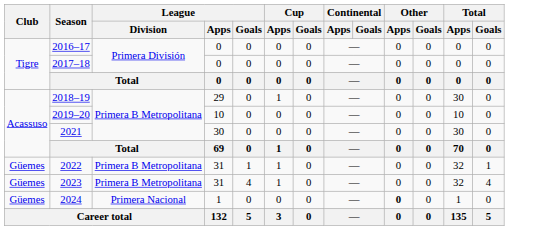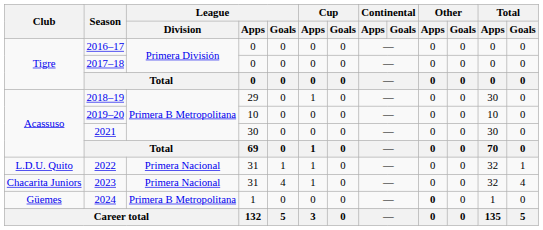2022 | Club: Güemes -> L.D.U. Quito
2022 | League / Division: Primera B Metropolitana -> Primera Nacional
2023 | Club: Güemes -> Chacarita Juniors
2023 | League / Division: Primera B Metropolitana -> Primera Nacional
2024 | League / Division: Primera Nacional -> Primera B Metropolitana
